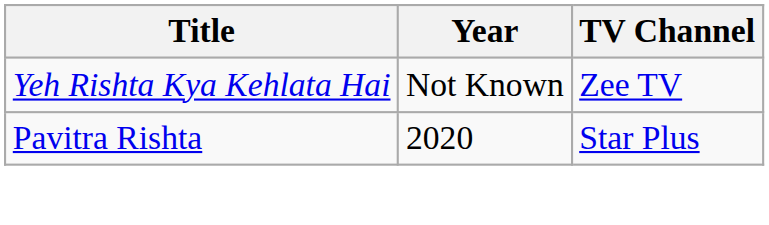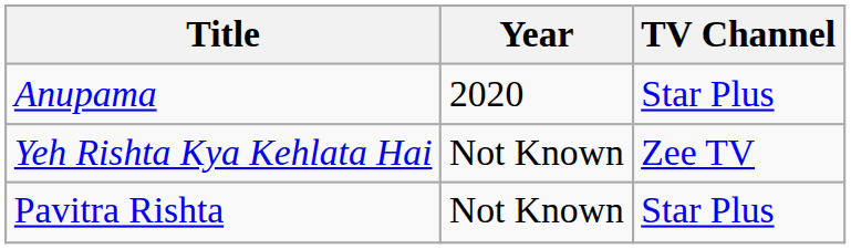+ row: Anupama | 2020 | Star Plus
Pavitra Rishta | Year: 2020 -> Not Known
